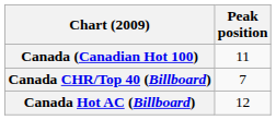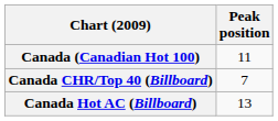Canada Hot AC (Billboard) | Peak position: 12 -> 13
